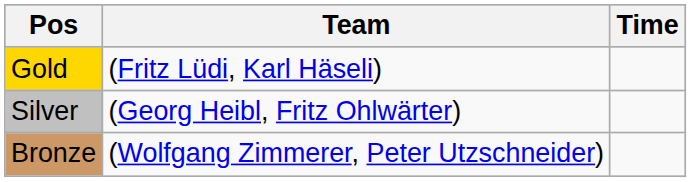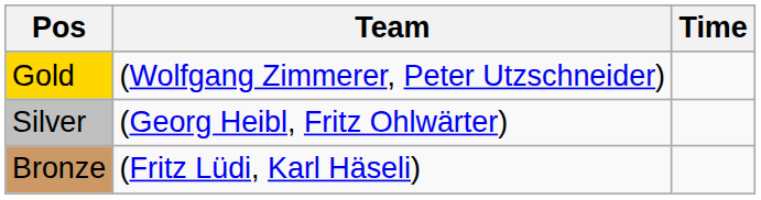Gold | Team: (Fritz Lüdi, Karl Häseli) -> (Wolfgang Zimmerer, Peter Utzschneider)
Bronze | Team: (Wolfgang Zimmerer, Peter Utzschneider) -> (Fritz Lüdi, Karl Häseli)
